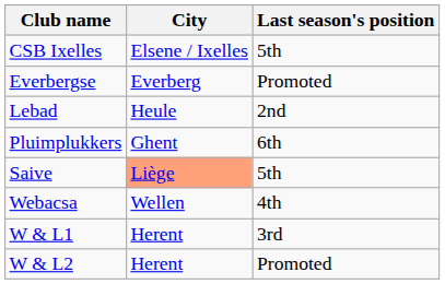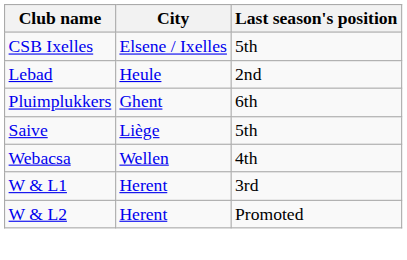- row: Everbergse | Everberg | Promoted
Saive | City: lightsalmon background -> no background
